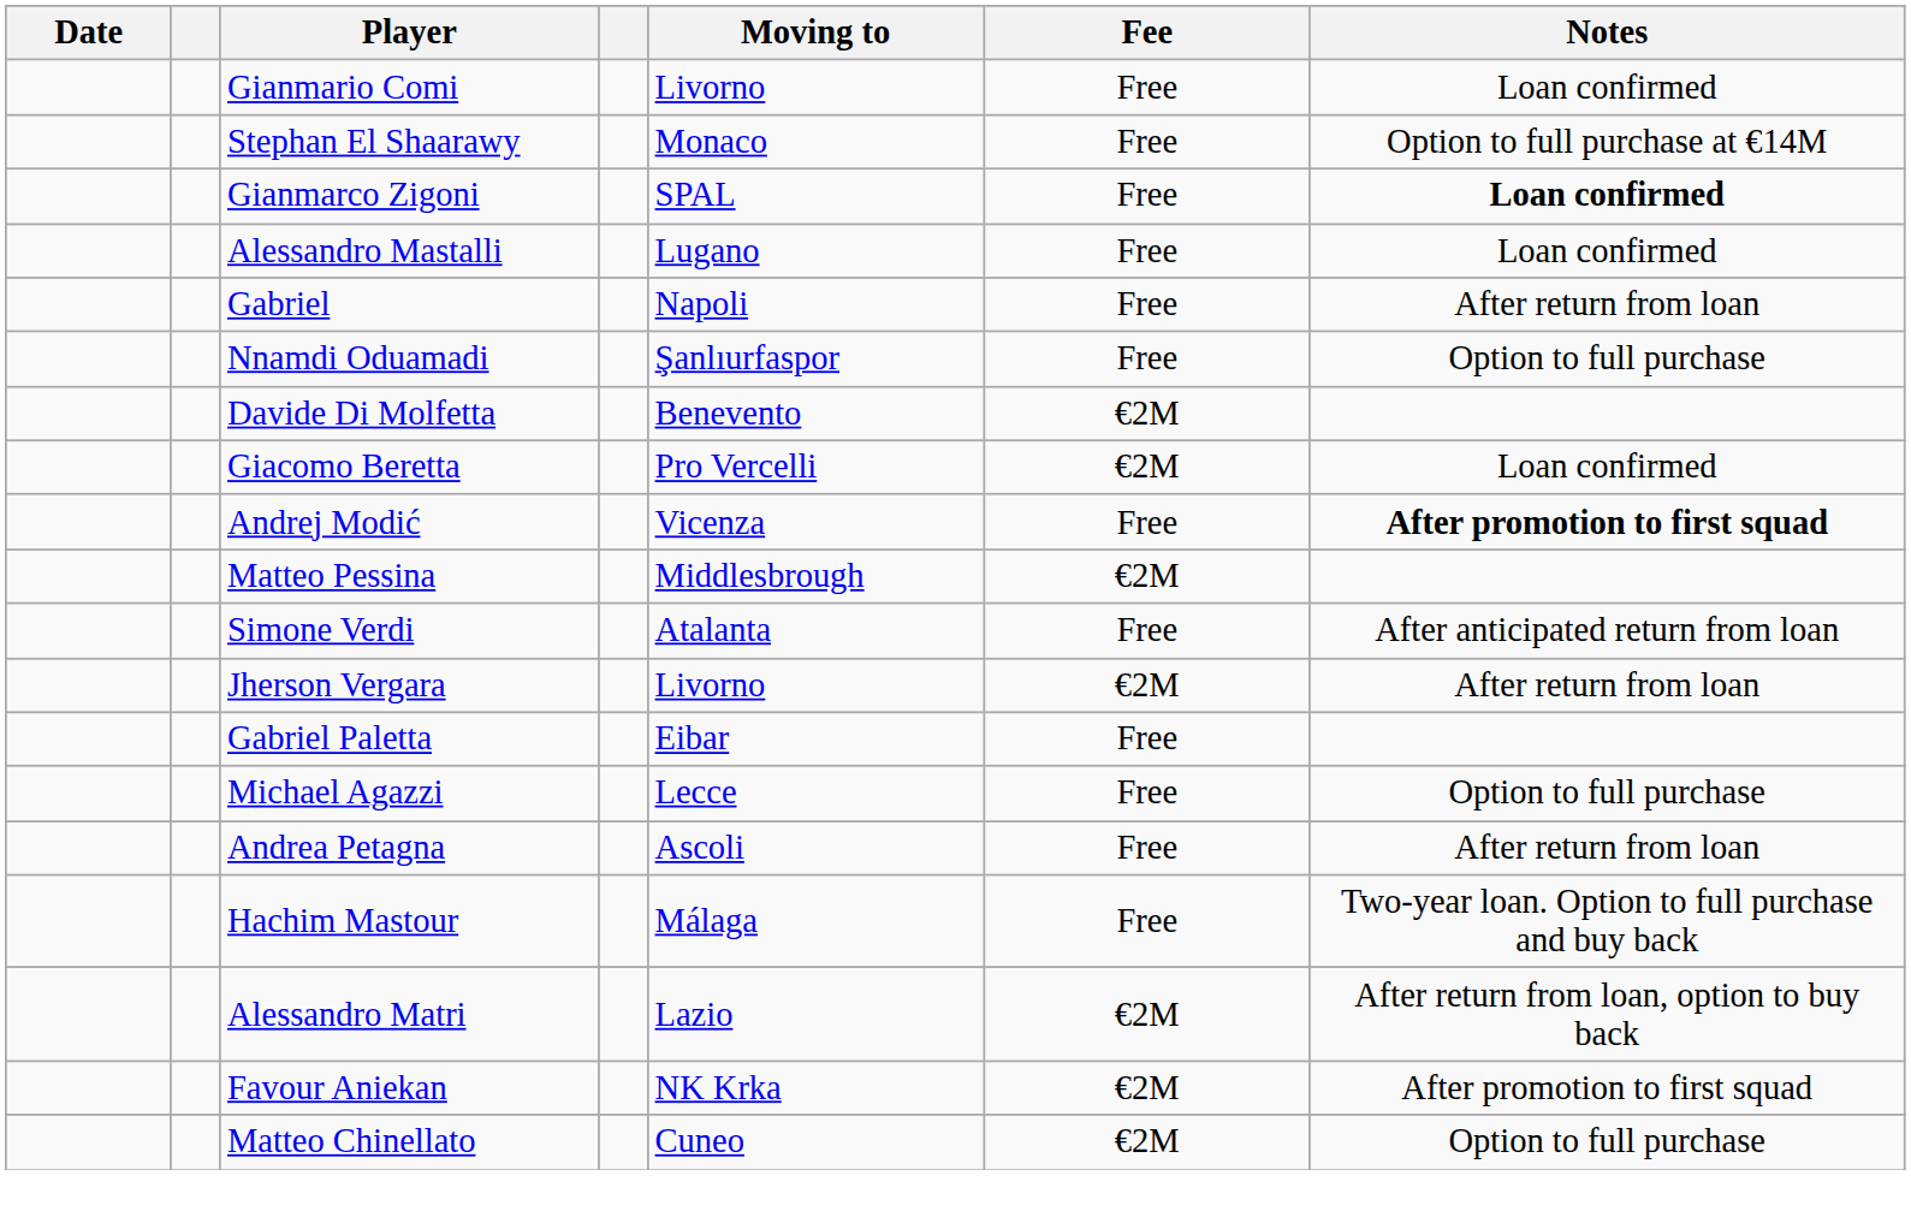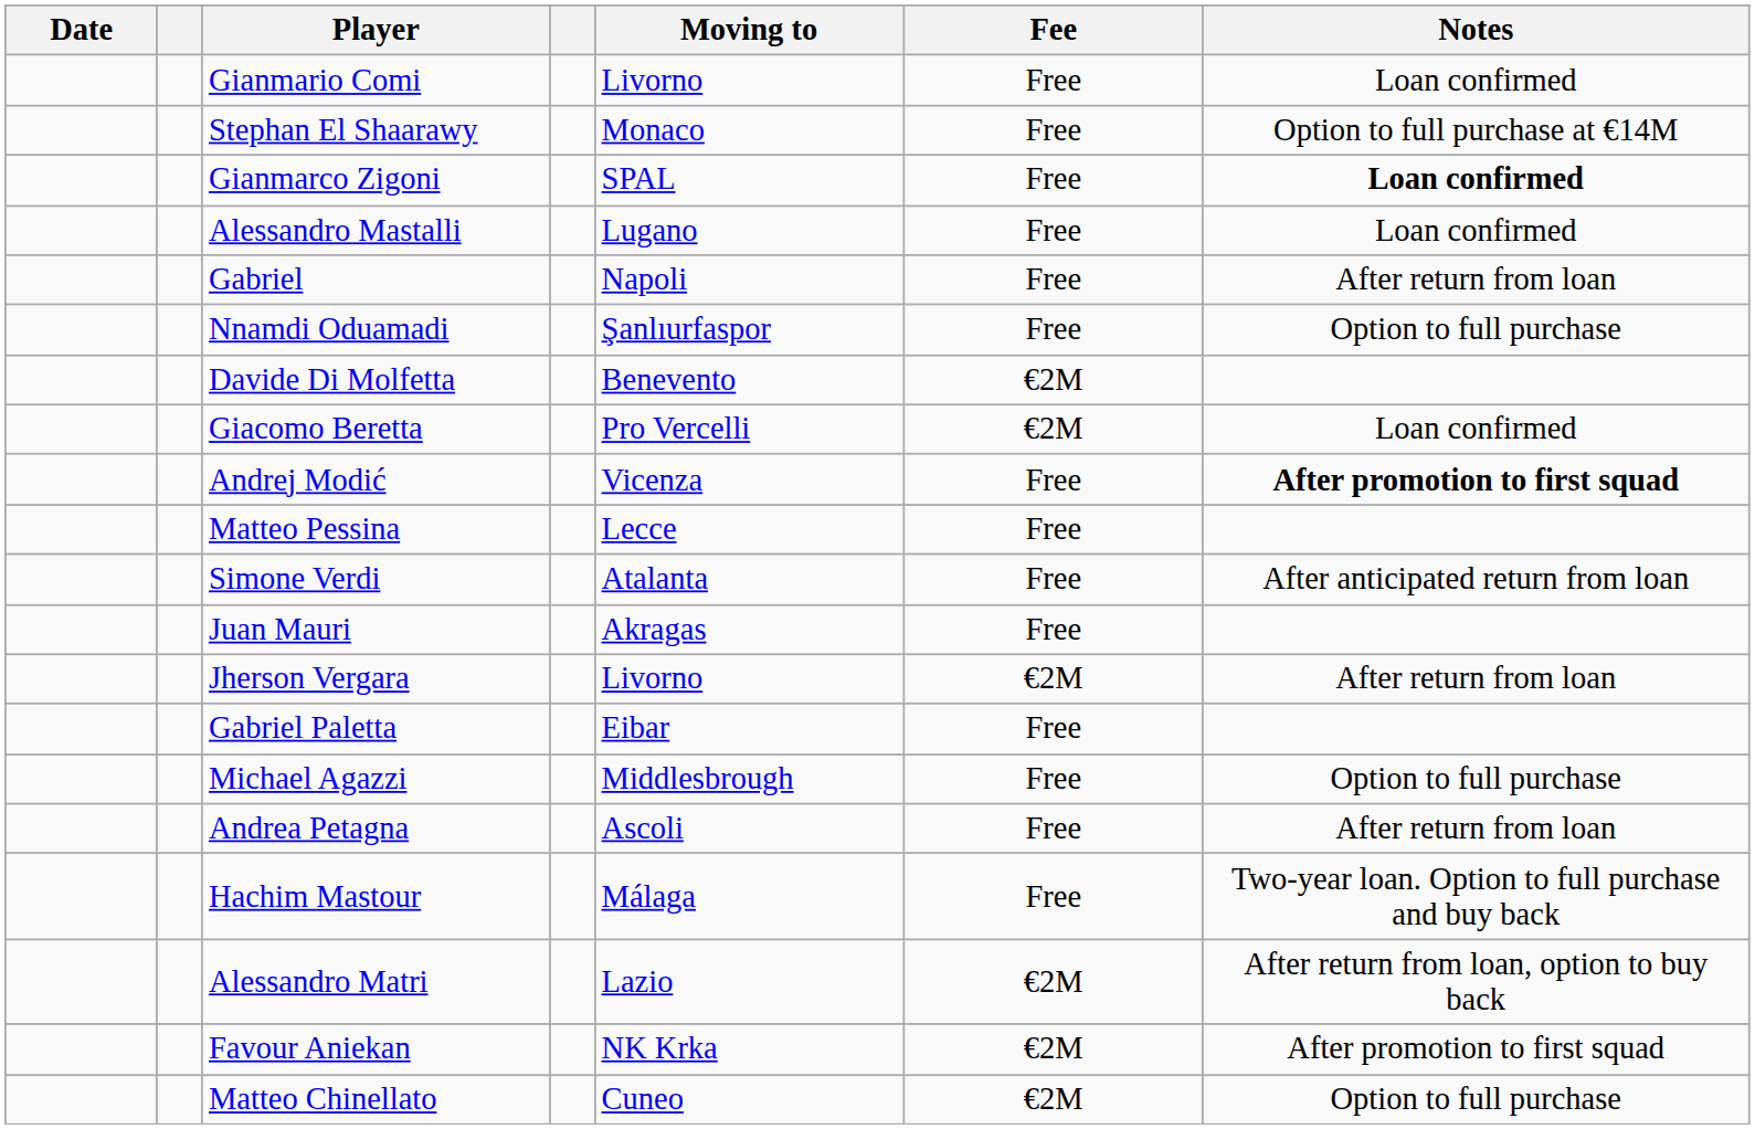Matteo Pessina | Moving to: Middlesbrough -> Lecce
Matteo Pessina | Fee: €2M -> Free
+ row: Juan Mauri | Akragas | Free
Michael Agazzi | Moving to: Lecce -> Middlesbrough
